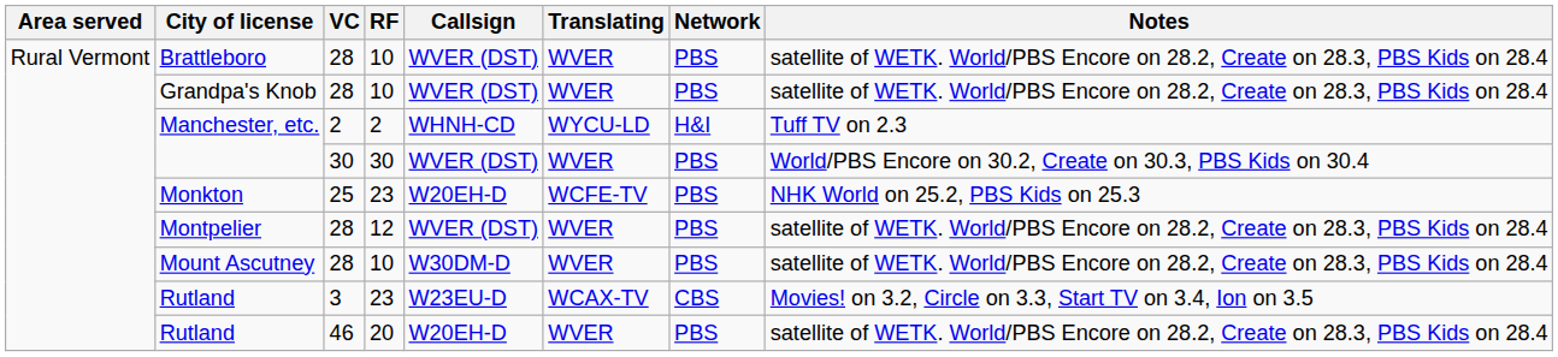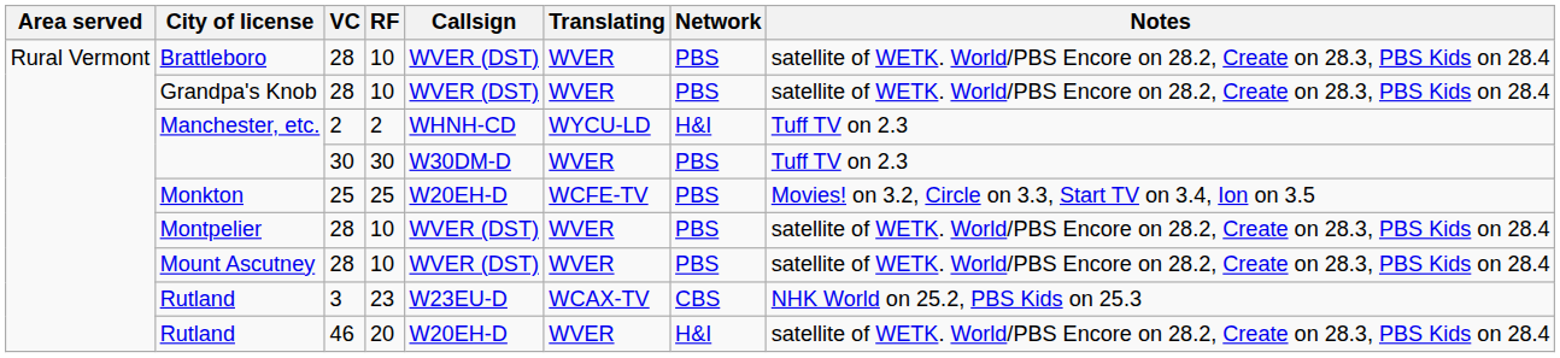Manchester, etc. / 30 | Callsign: WVER (DST) -> W30DM-D
Manchester, etc. / 30 | Notes: World/PBS Encore on 30.2, Create on 30.3, PBS Kids on 30.4 -> Tuff TV on 2.3
Monkton | RF: 23 -> 25
Monkton | Notes: NHK World on 25.2, PBS Kids on 25.3 -> Movies! on 3.2, Circle on 3.3, Start TV on 3.4, Ion on 3.5
Montpelier | RF: 12 -> 10
Mount Ascutney | Callsign: W30DM-D -> WVER (DST)
Rutland / 3 | Notes: Movies! on 3.2, Circle on 3.3, Start TV on 3.4, Ion on 3.5 -> NHK World on 25.2, PBS Kids on 25.3
Rutland / 46 | Network: PBS -> H&I
